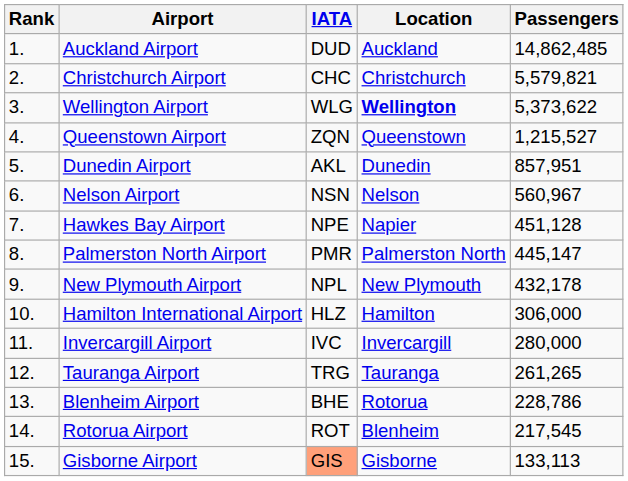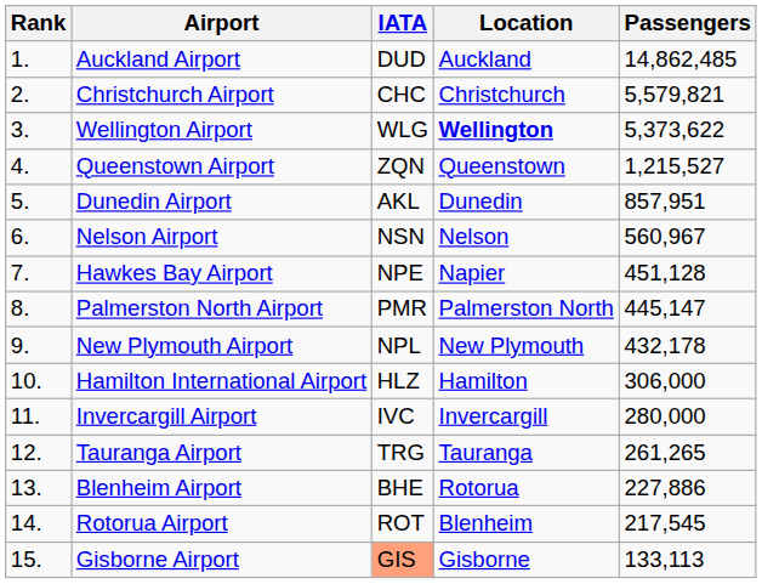Blenheim Airport | Passengers: 228,786 -> 227,886
